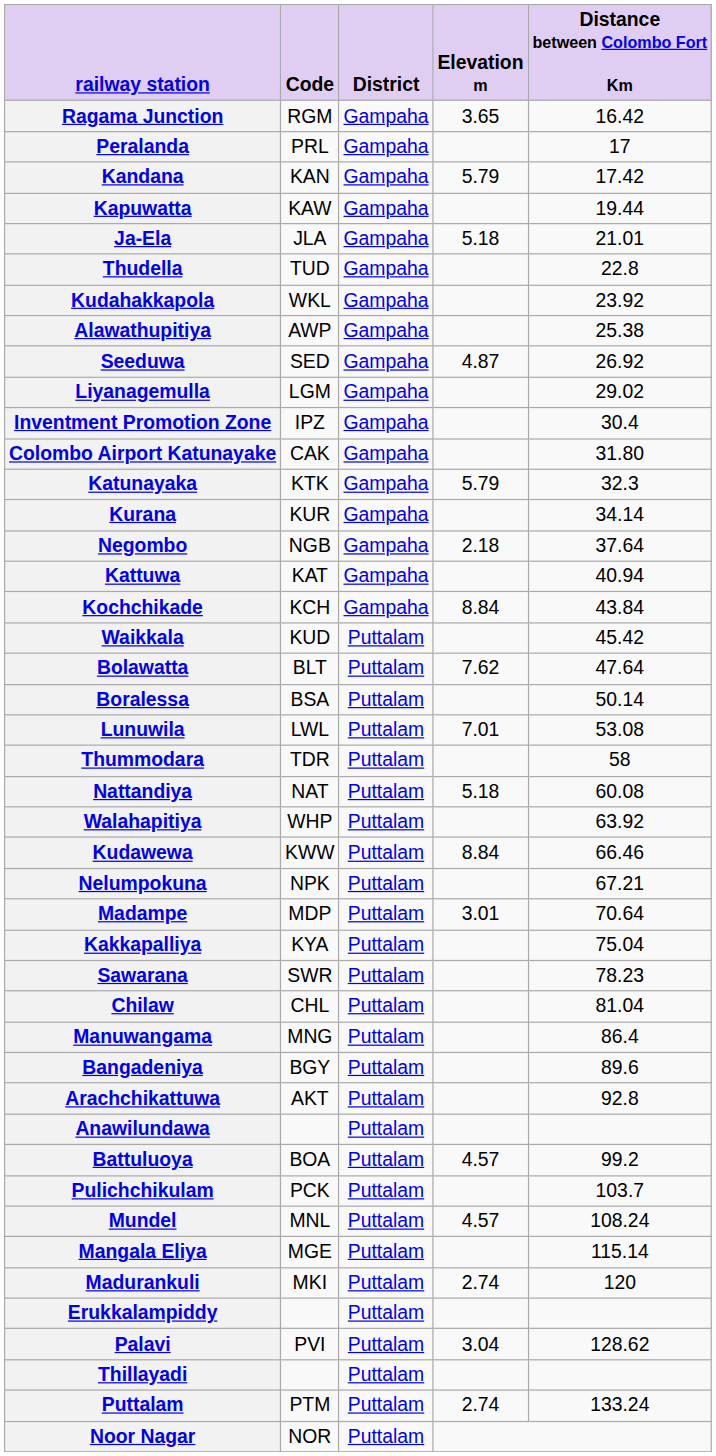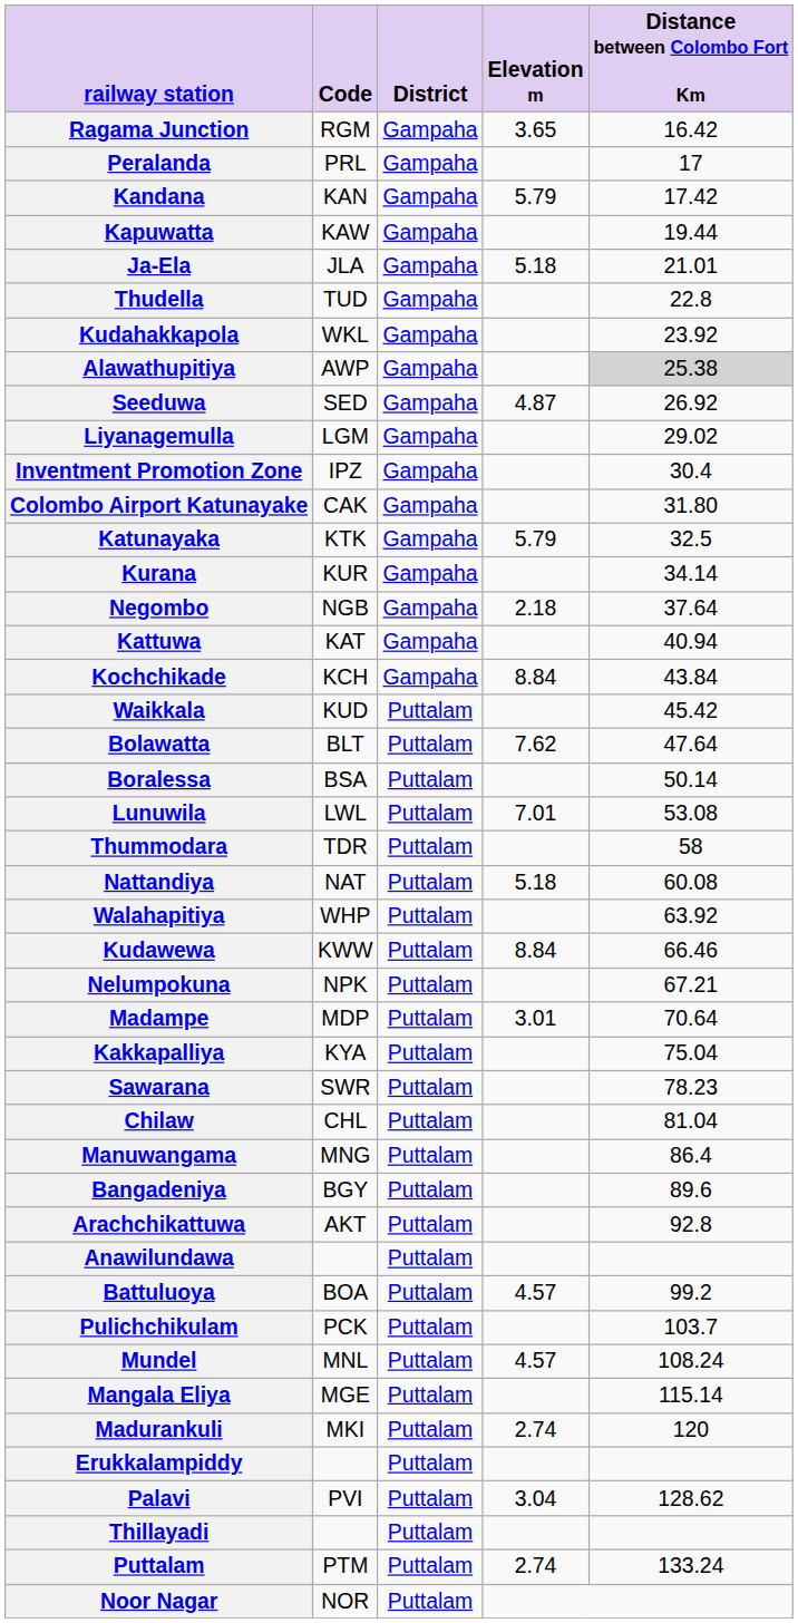Alawathupitiya | Distance between Colombo Fort Km: no background -> lightgrey background
Katunayaka | Distance between Colombo Fort Km: 32.3 -> 32.5
